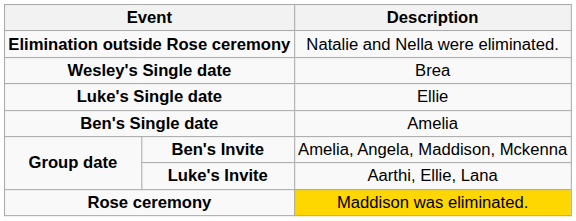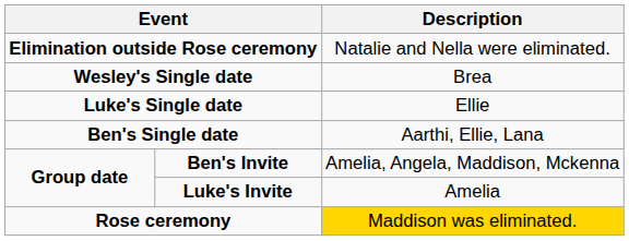Ben's Single date | Description: Amelia -> Aarthi, Ellie, Lana
Luke's Invite | Description: Aarthi, Ellie, Lana -> Amelia
